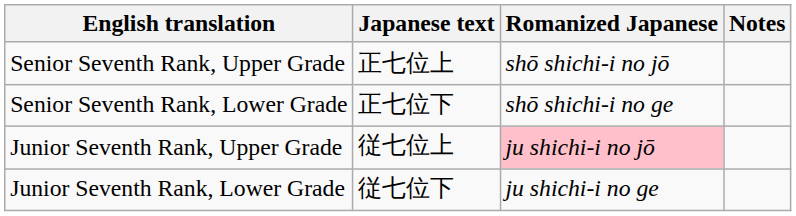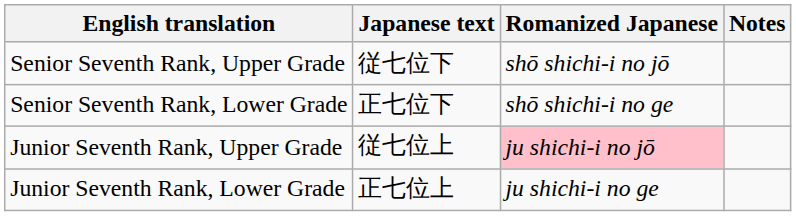Senior Seventh Rank, Upper Grade | Japanese text: 正七位上 -> 従七位下
Junior Seventh Rank, Lower Grade | Japanese text: 従七位下 -> 正七位上
